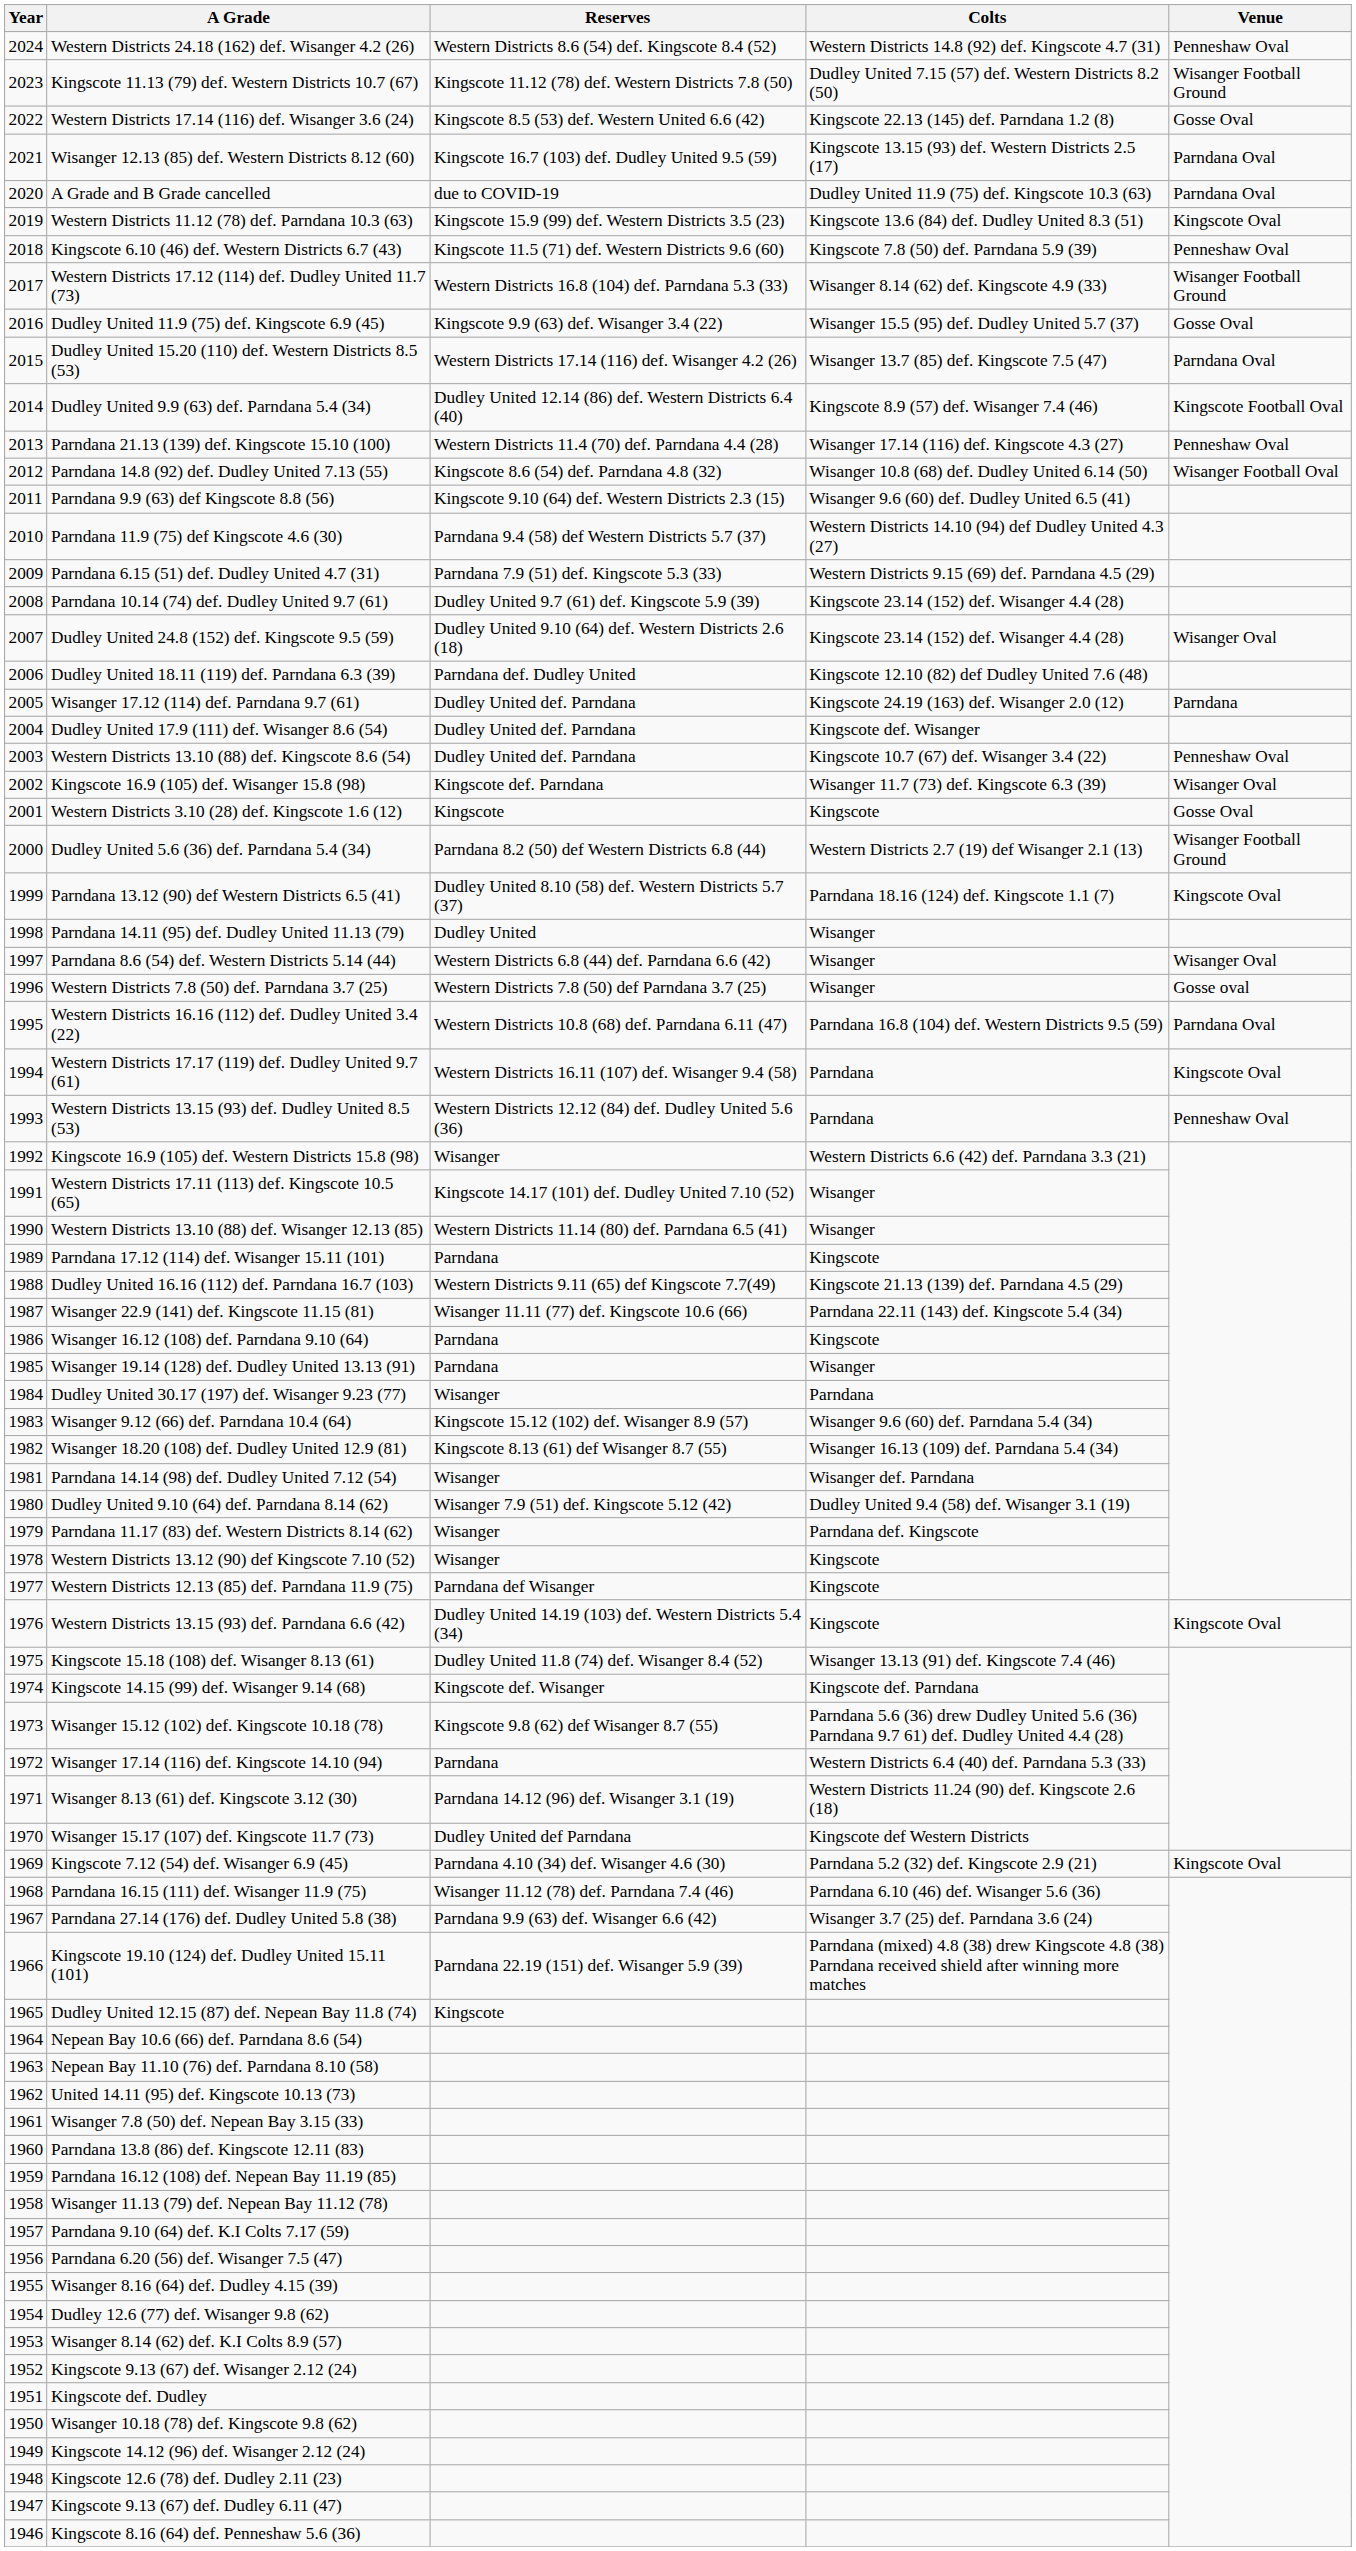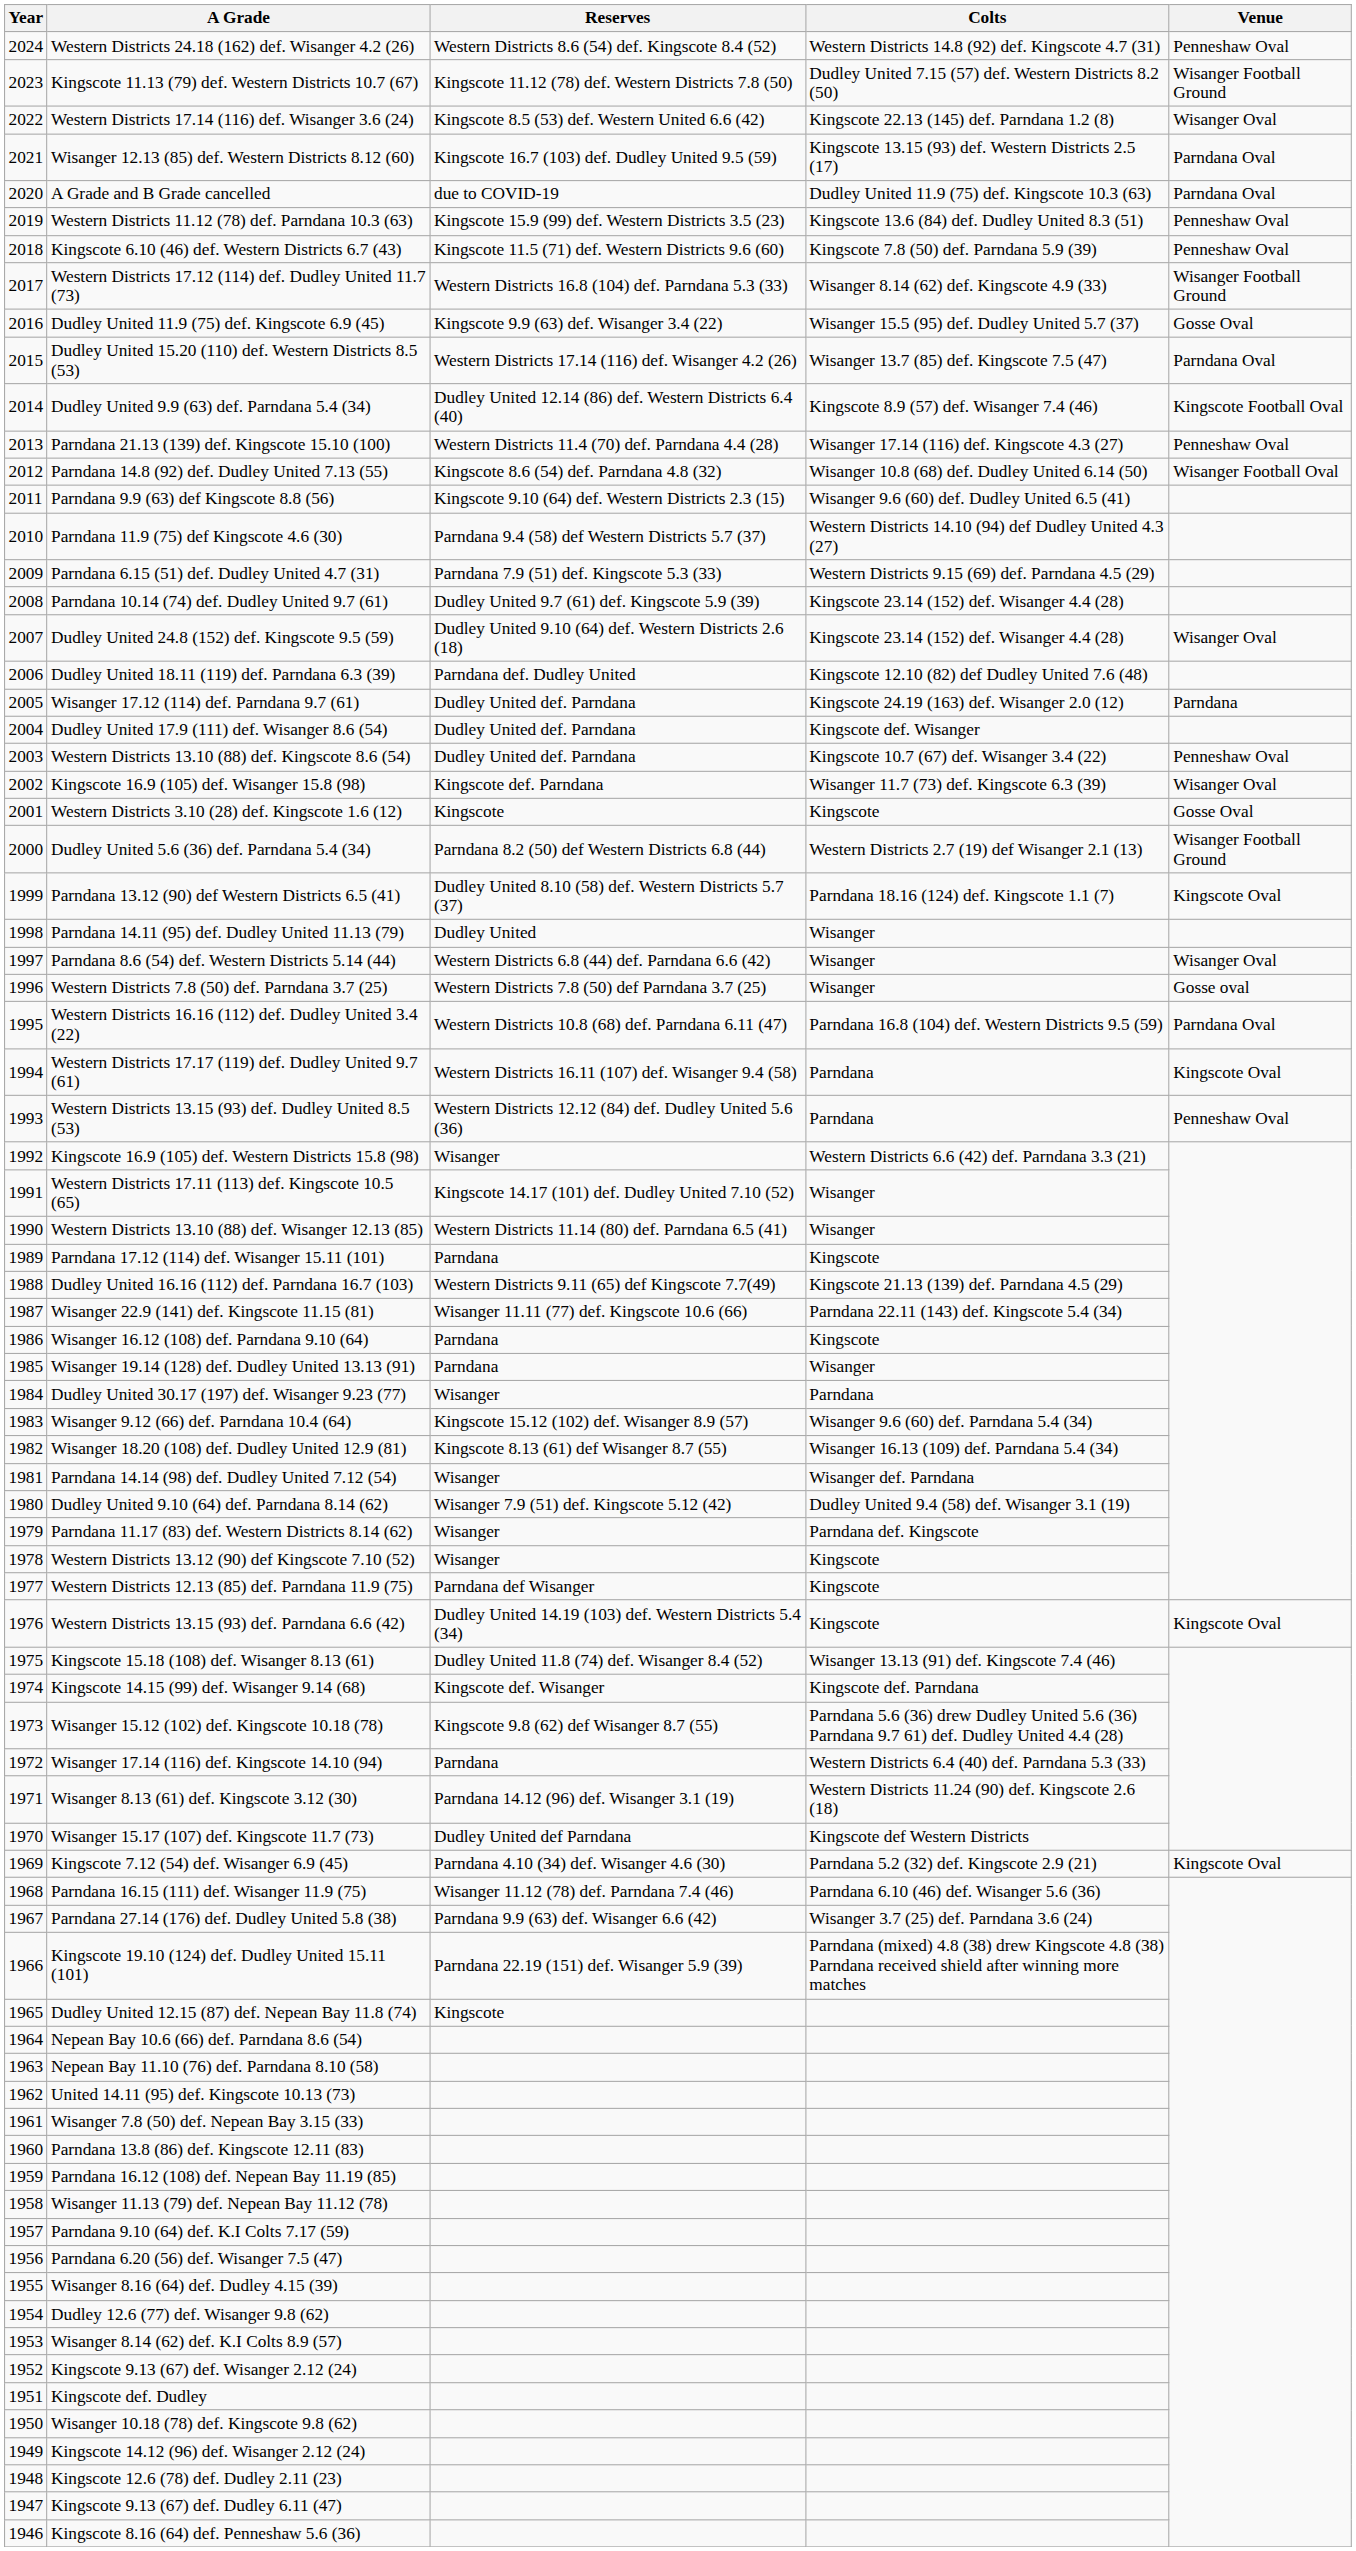Western Districts 17.14 (116) def. Wisanger 3.6 (24) | Venue: Gosse Oval -> Wisanger Oval
Western Districts 11.12 (78) def. Parndana 10.3 (63) | Venue: Kingscote Oval -> Penneshaw Oval
